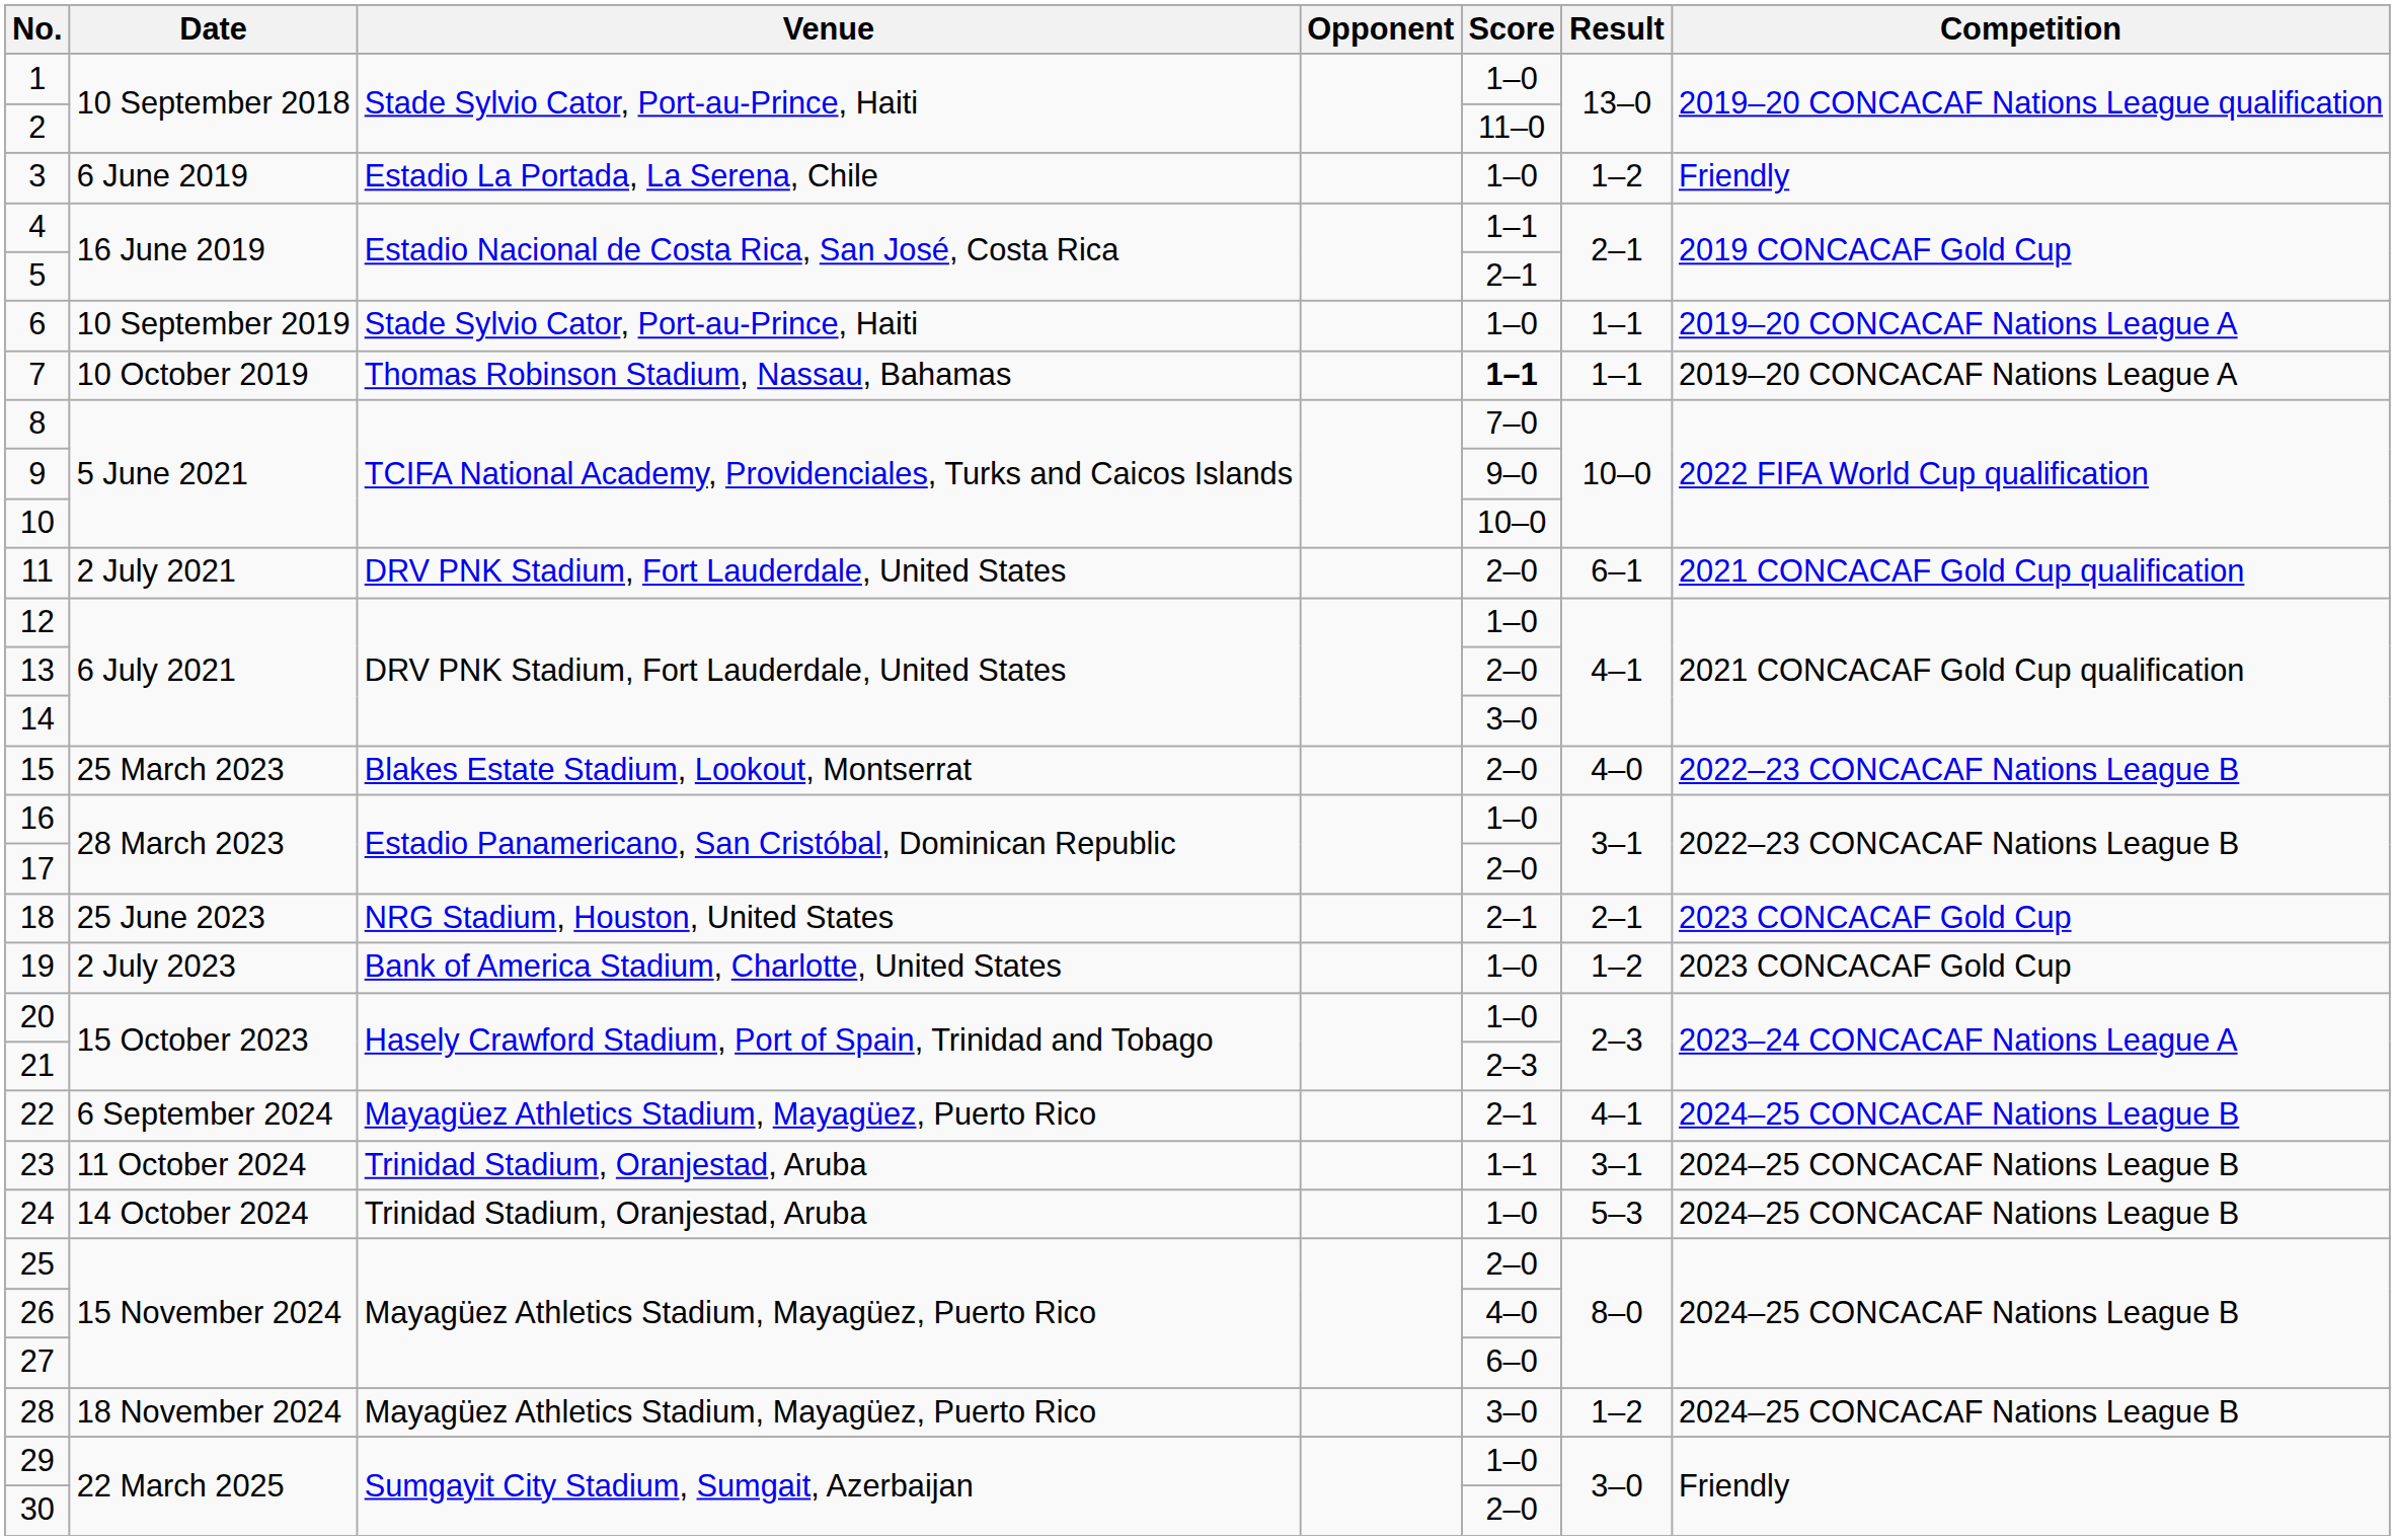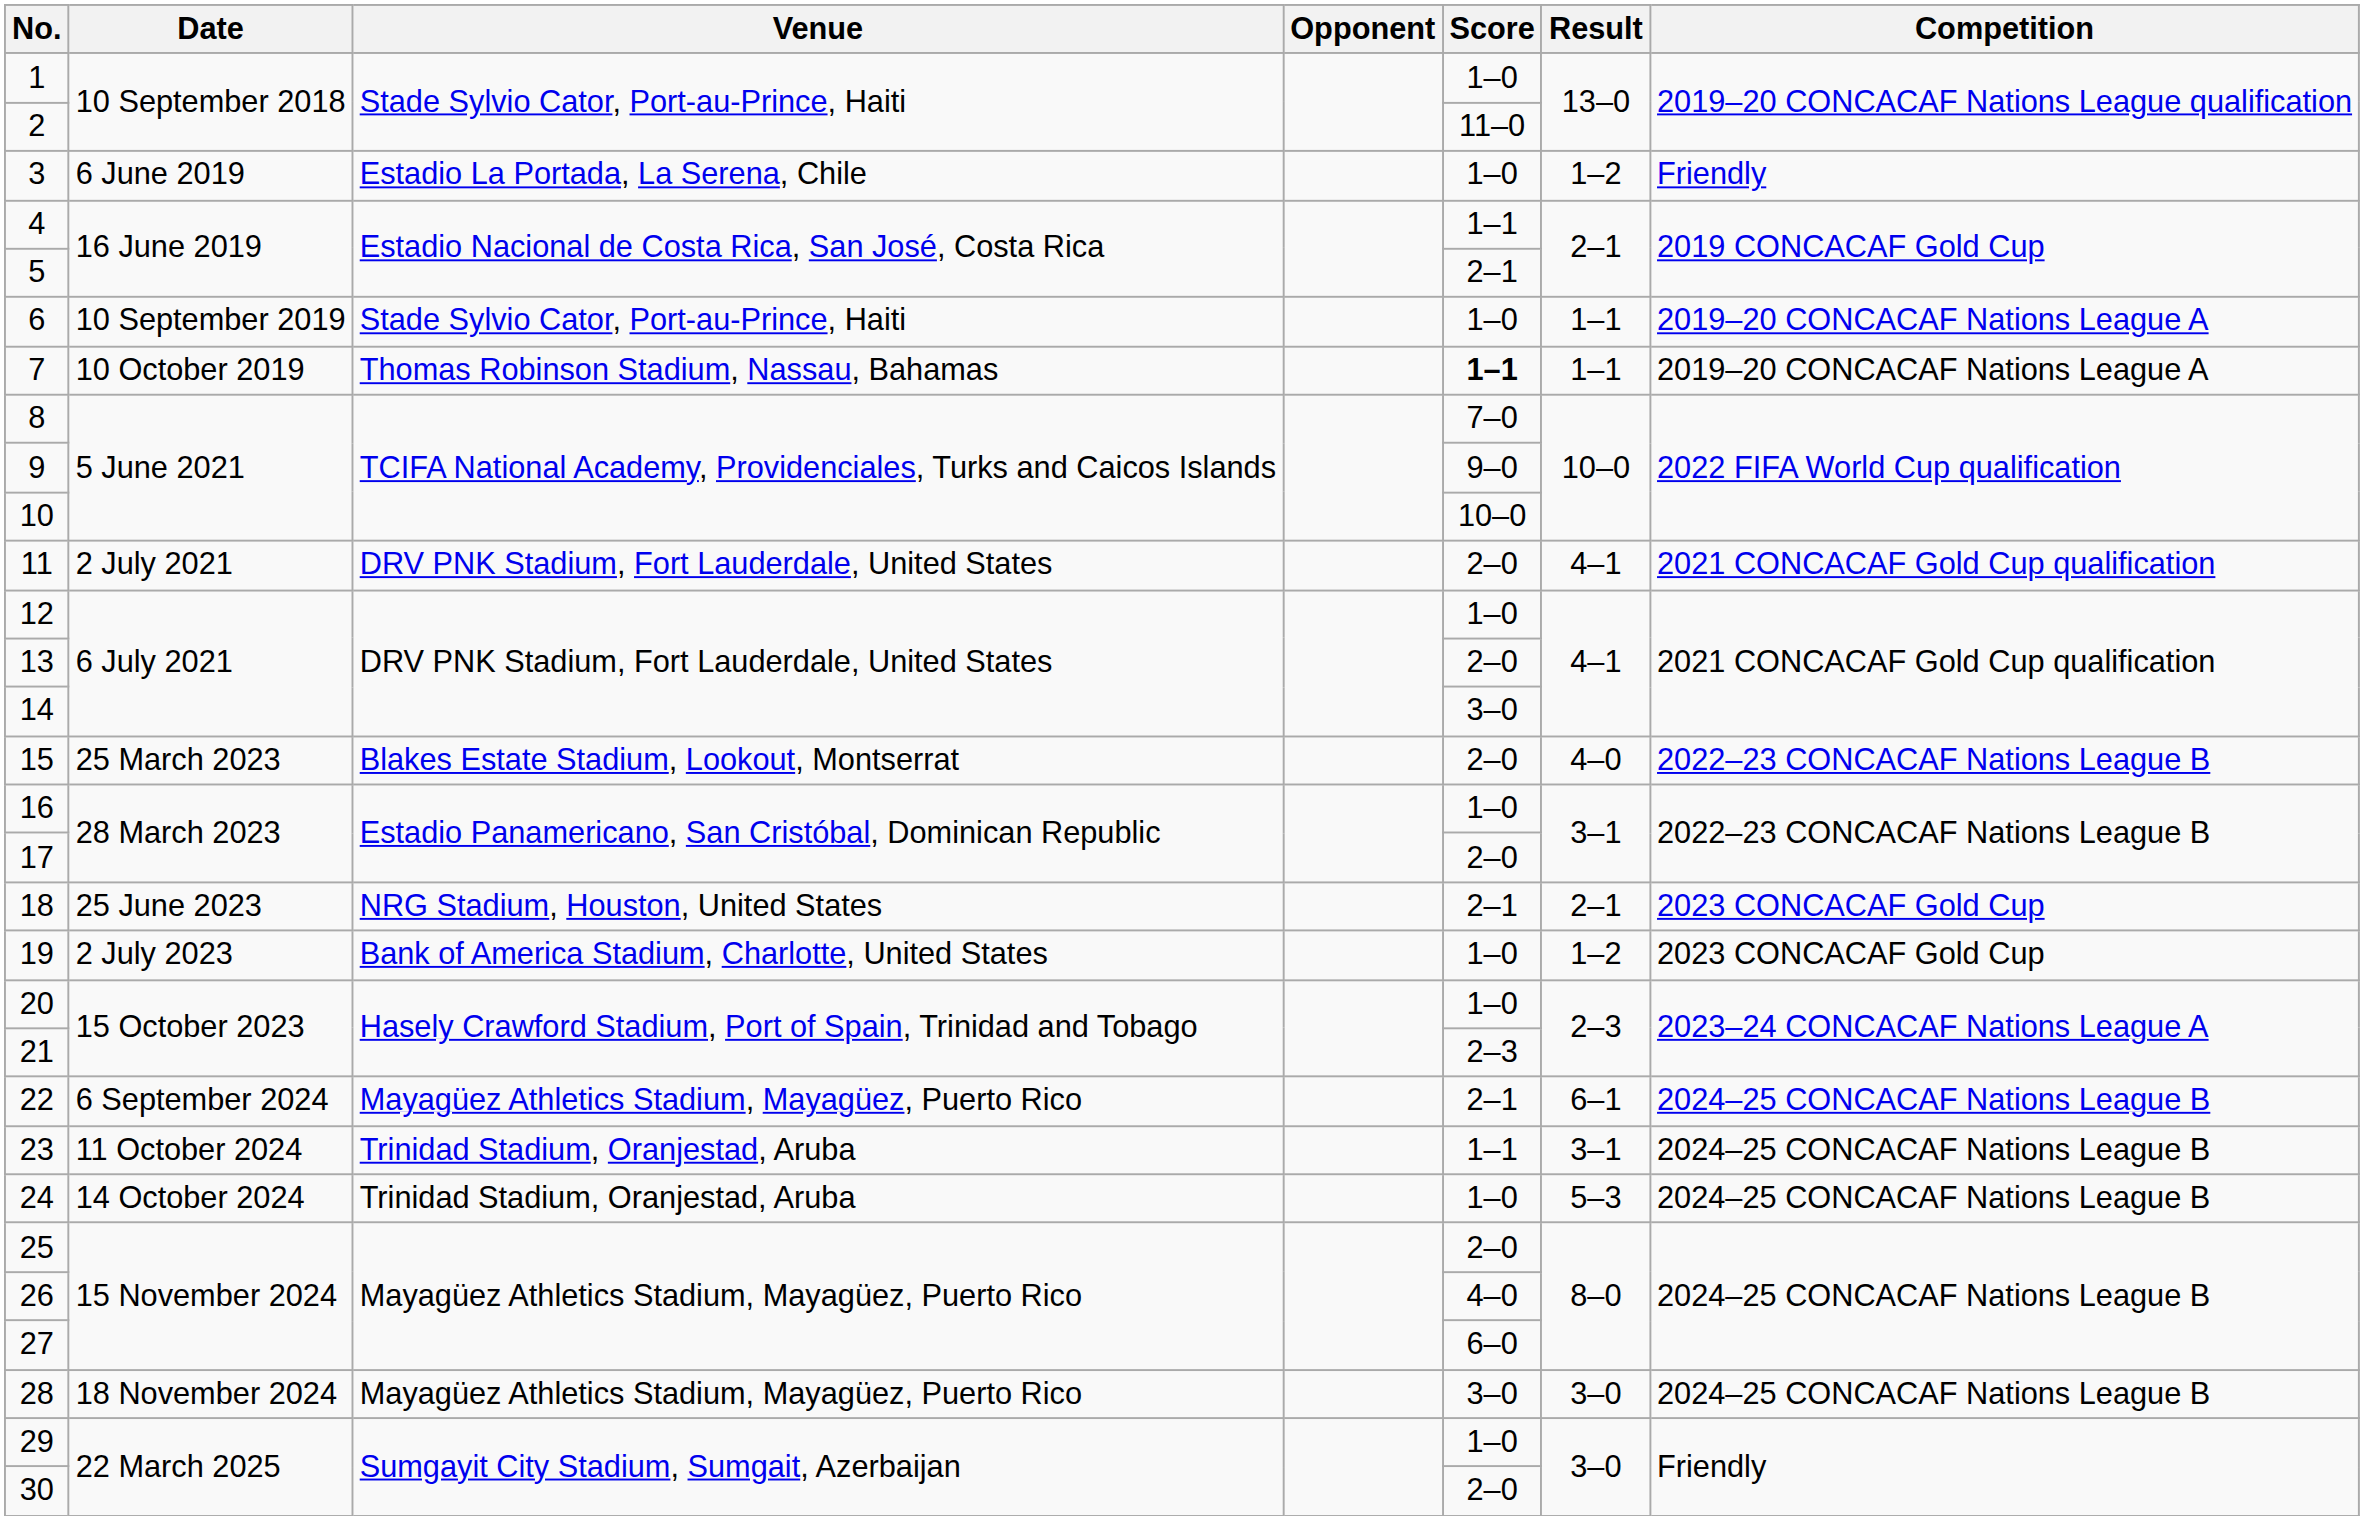11 | Result: 6–1 -> 4–1
22 | Result: 4–1 -> 6–1
28 | Result: 1–2 -> 3–0
